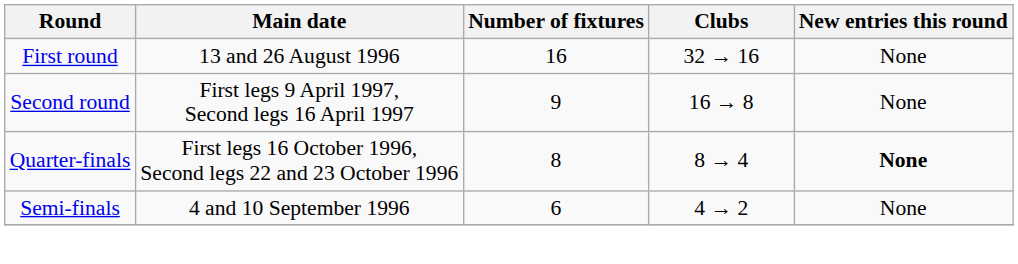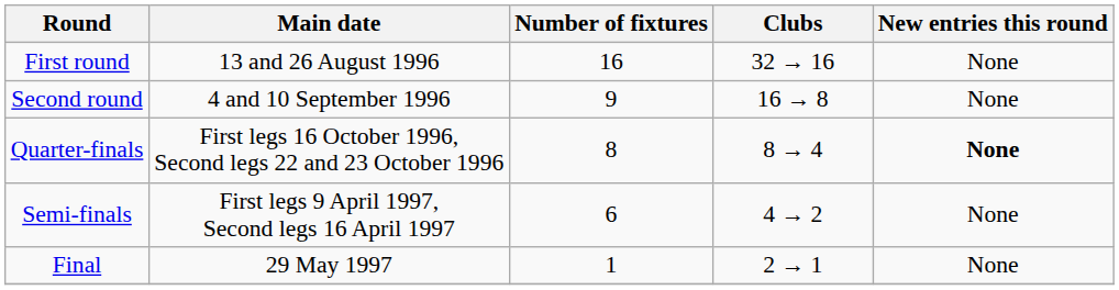Second round | Main date: First legs 9 April 1997, Second legs 16 April 1997 -> 4 and 10 September 1996
Semi-finals | Main date: 4 and 10 September 1996 -> First legs 9 April 1997, Second legs 16 April 1997
+ row: Final | 29 May 1997 | 1 | 2 → 1 | None
